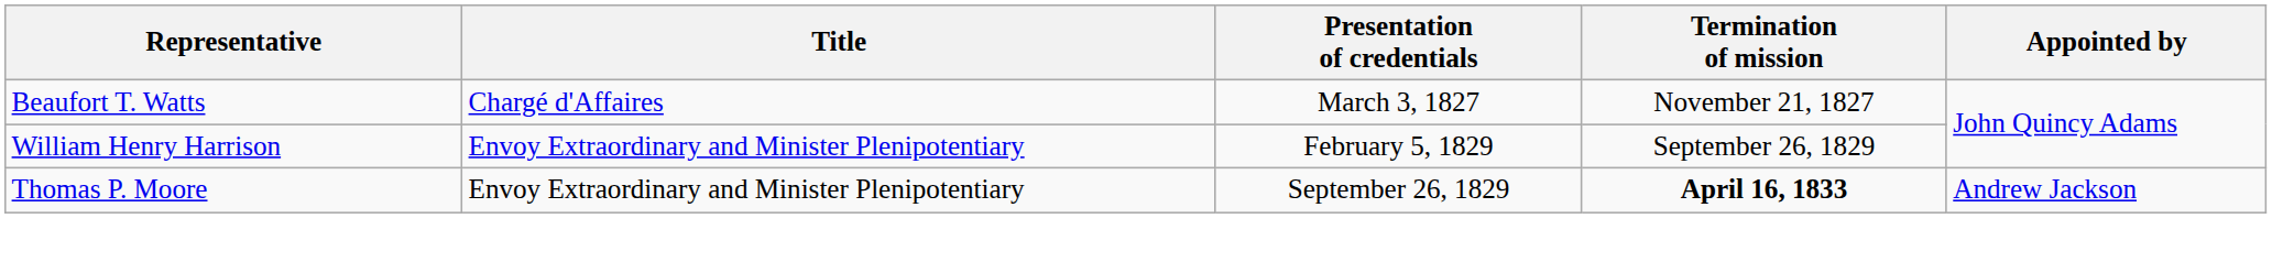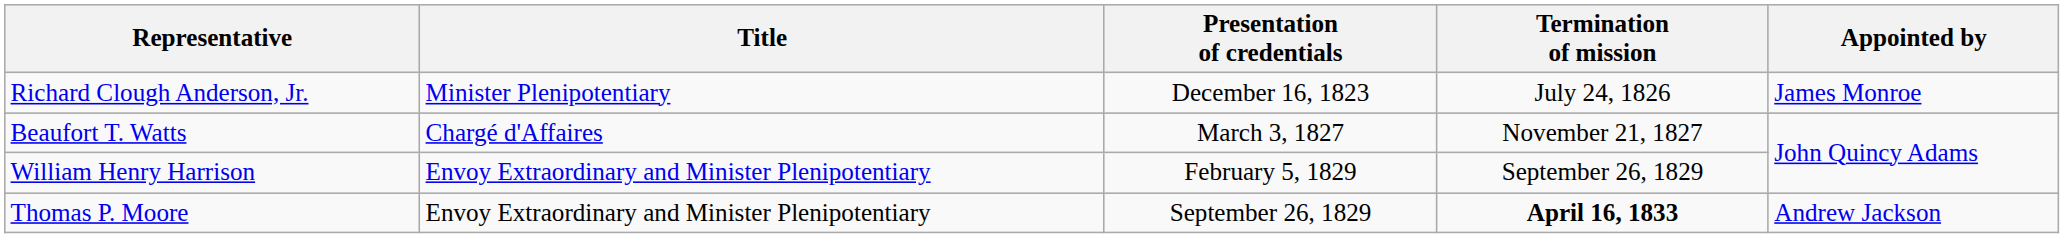+ row: Richard Clough Anderson, Jr. | Minister Plenipotentiary | December 16, 1823 | July 24, 1826 | James Monroe
